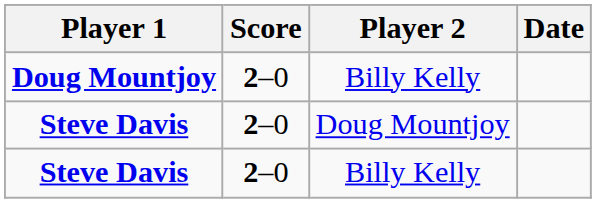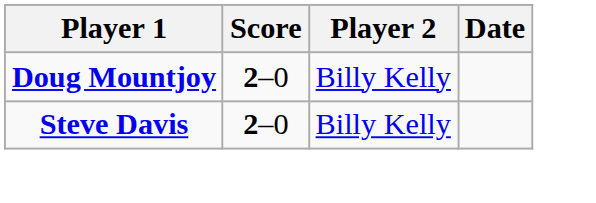- row: Steve Davis | 2–0 | Doug Mountjoy
